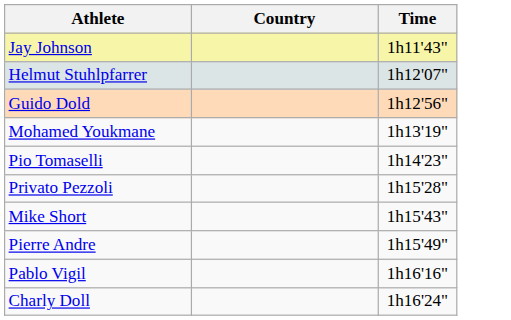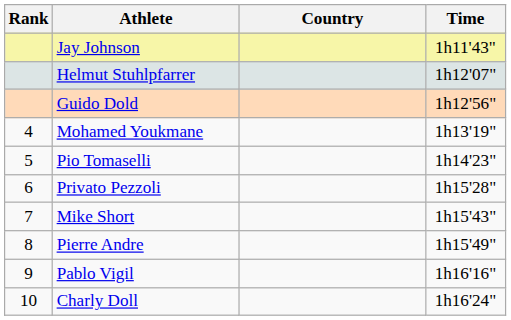+ column: Rank | 4 | 5 | 6 | 7 | 8 | 9 | 10
